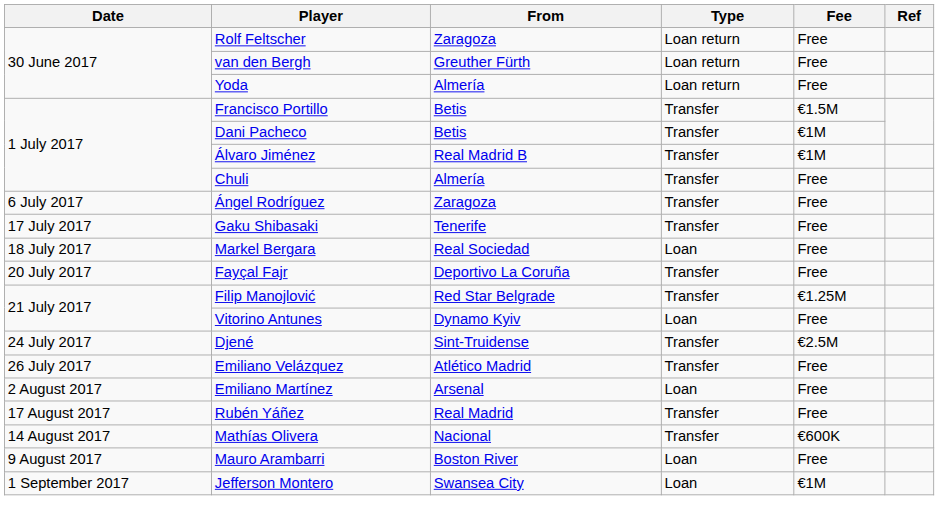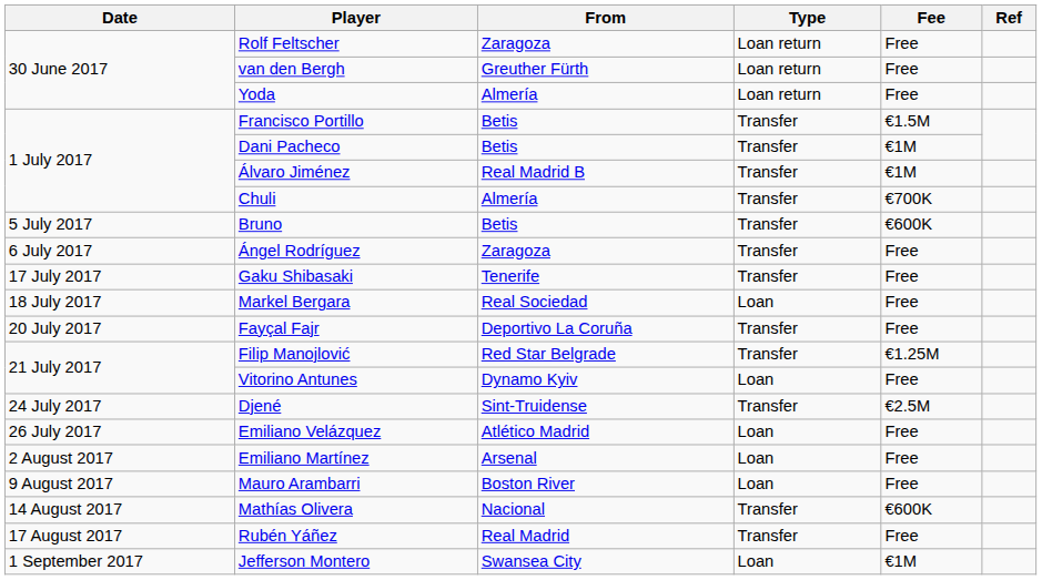Chuli | Fee: Free -> €700K
+ row: 5 July 2017 | Bruno | Betis | Transfer | €600K
Emiliano Velázquez | Type: Transfer -> Loan
rows swapped: Mauro Arambarri <-> Rubén Yáñez
